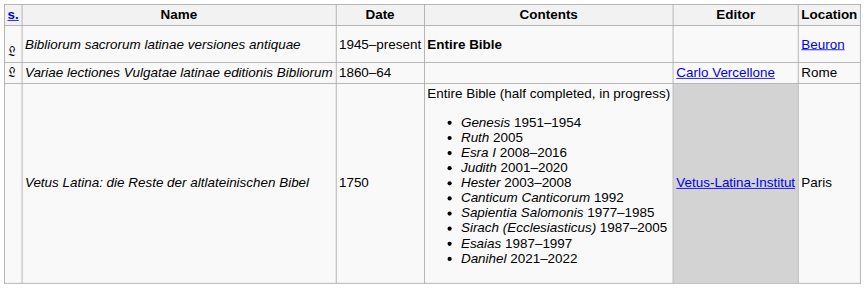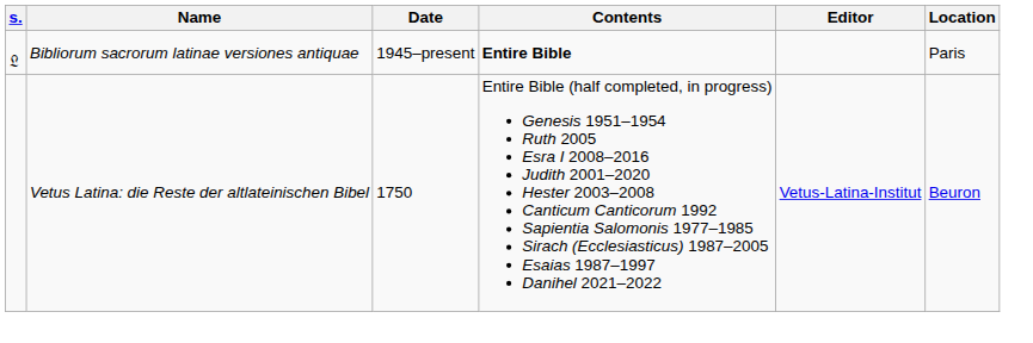Bibliorum sacrorum latinae versiones antiquae | Location: Beuron -> Paris
- row: 𝔏 | Variae lectiones Vulgatae latinae editionis Bibliorum | 1860–64 | Carlo Vercellone | Rome
Vetus Latina: die Reste der altlateinischen Bibel | Editor: lightgrey background -> no background
Vetus Latina: die Reste der altlateinischen Bibel | Location: Paris -> Beuron
